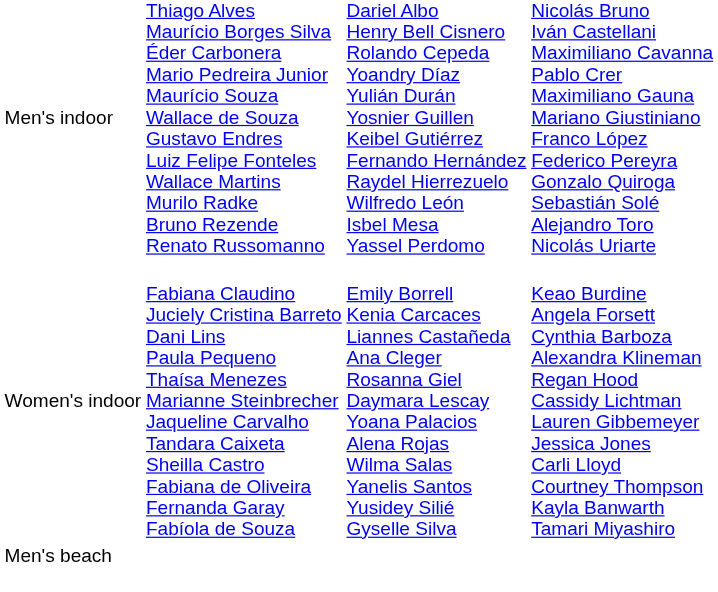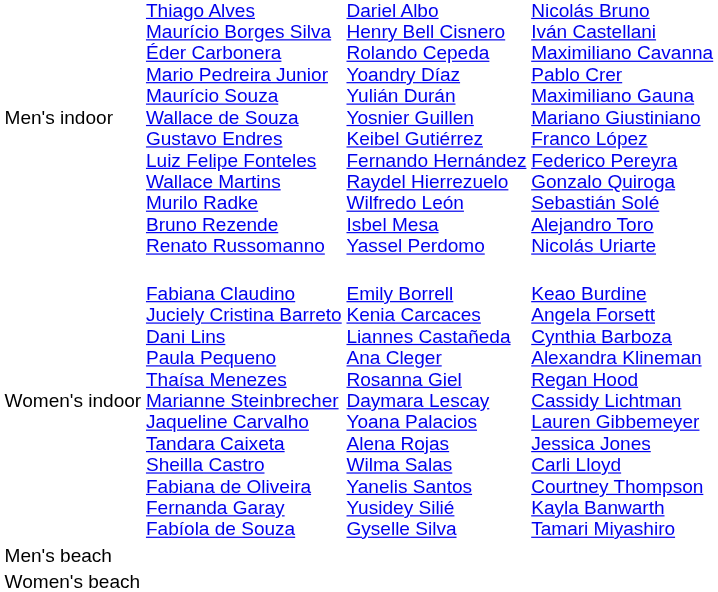+ row: Women's beach
